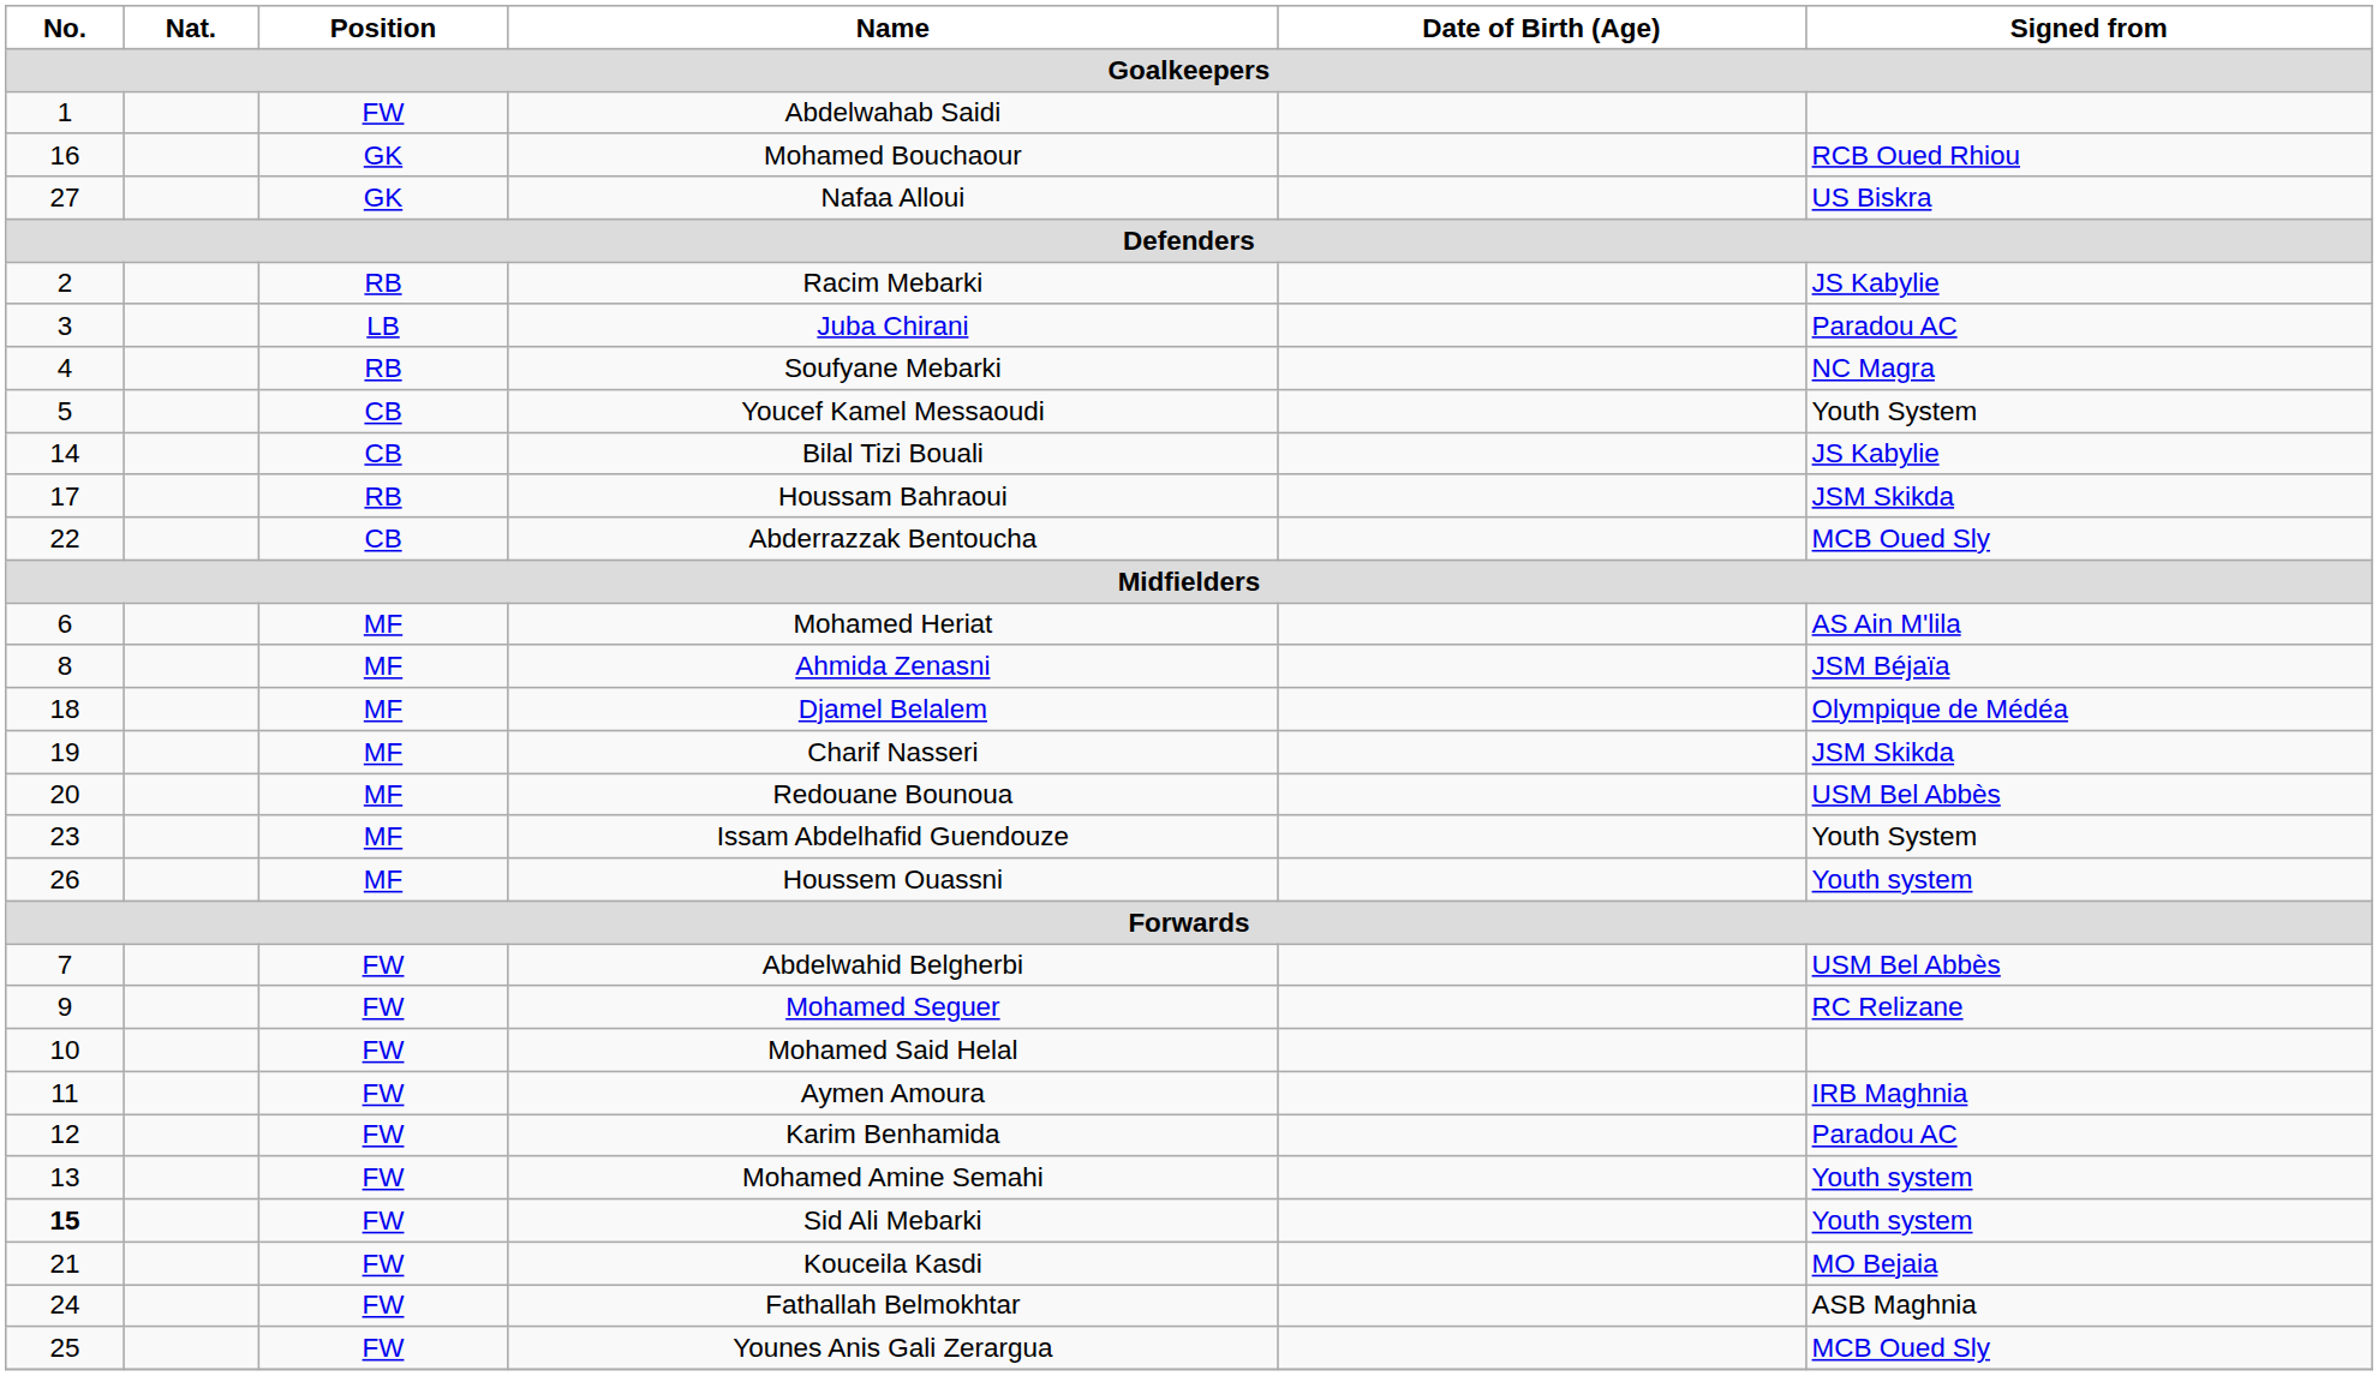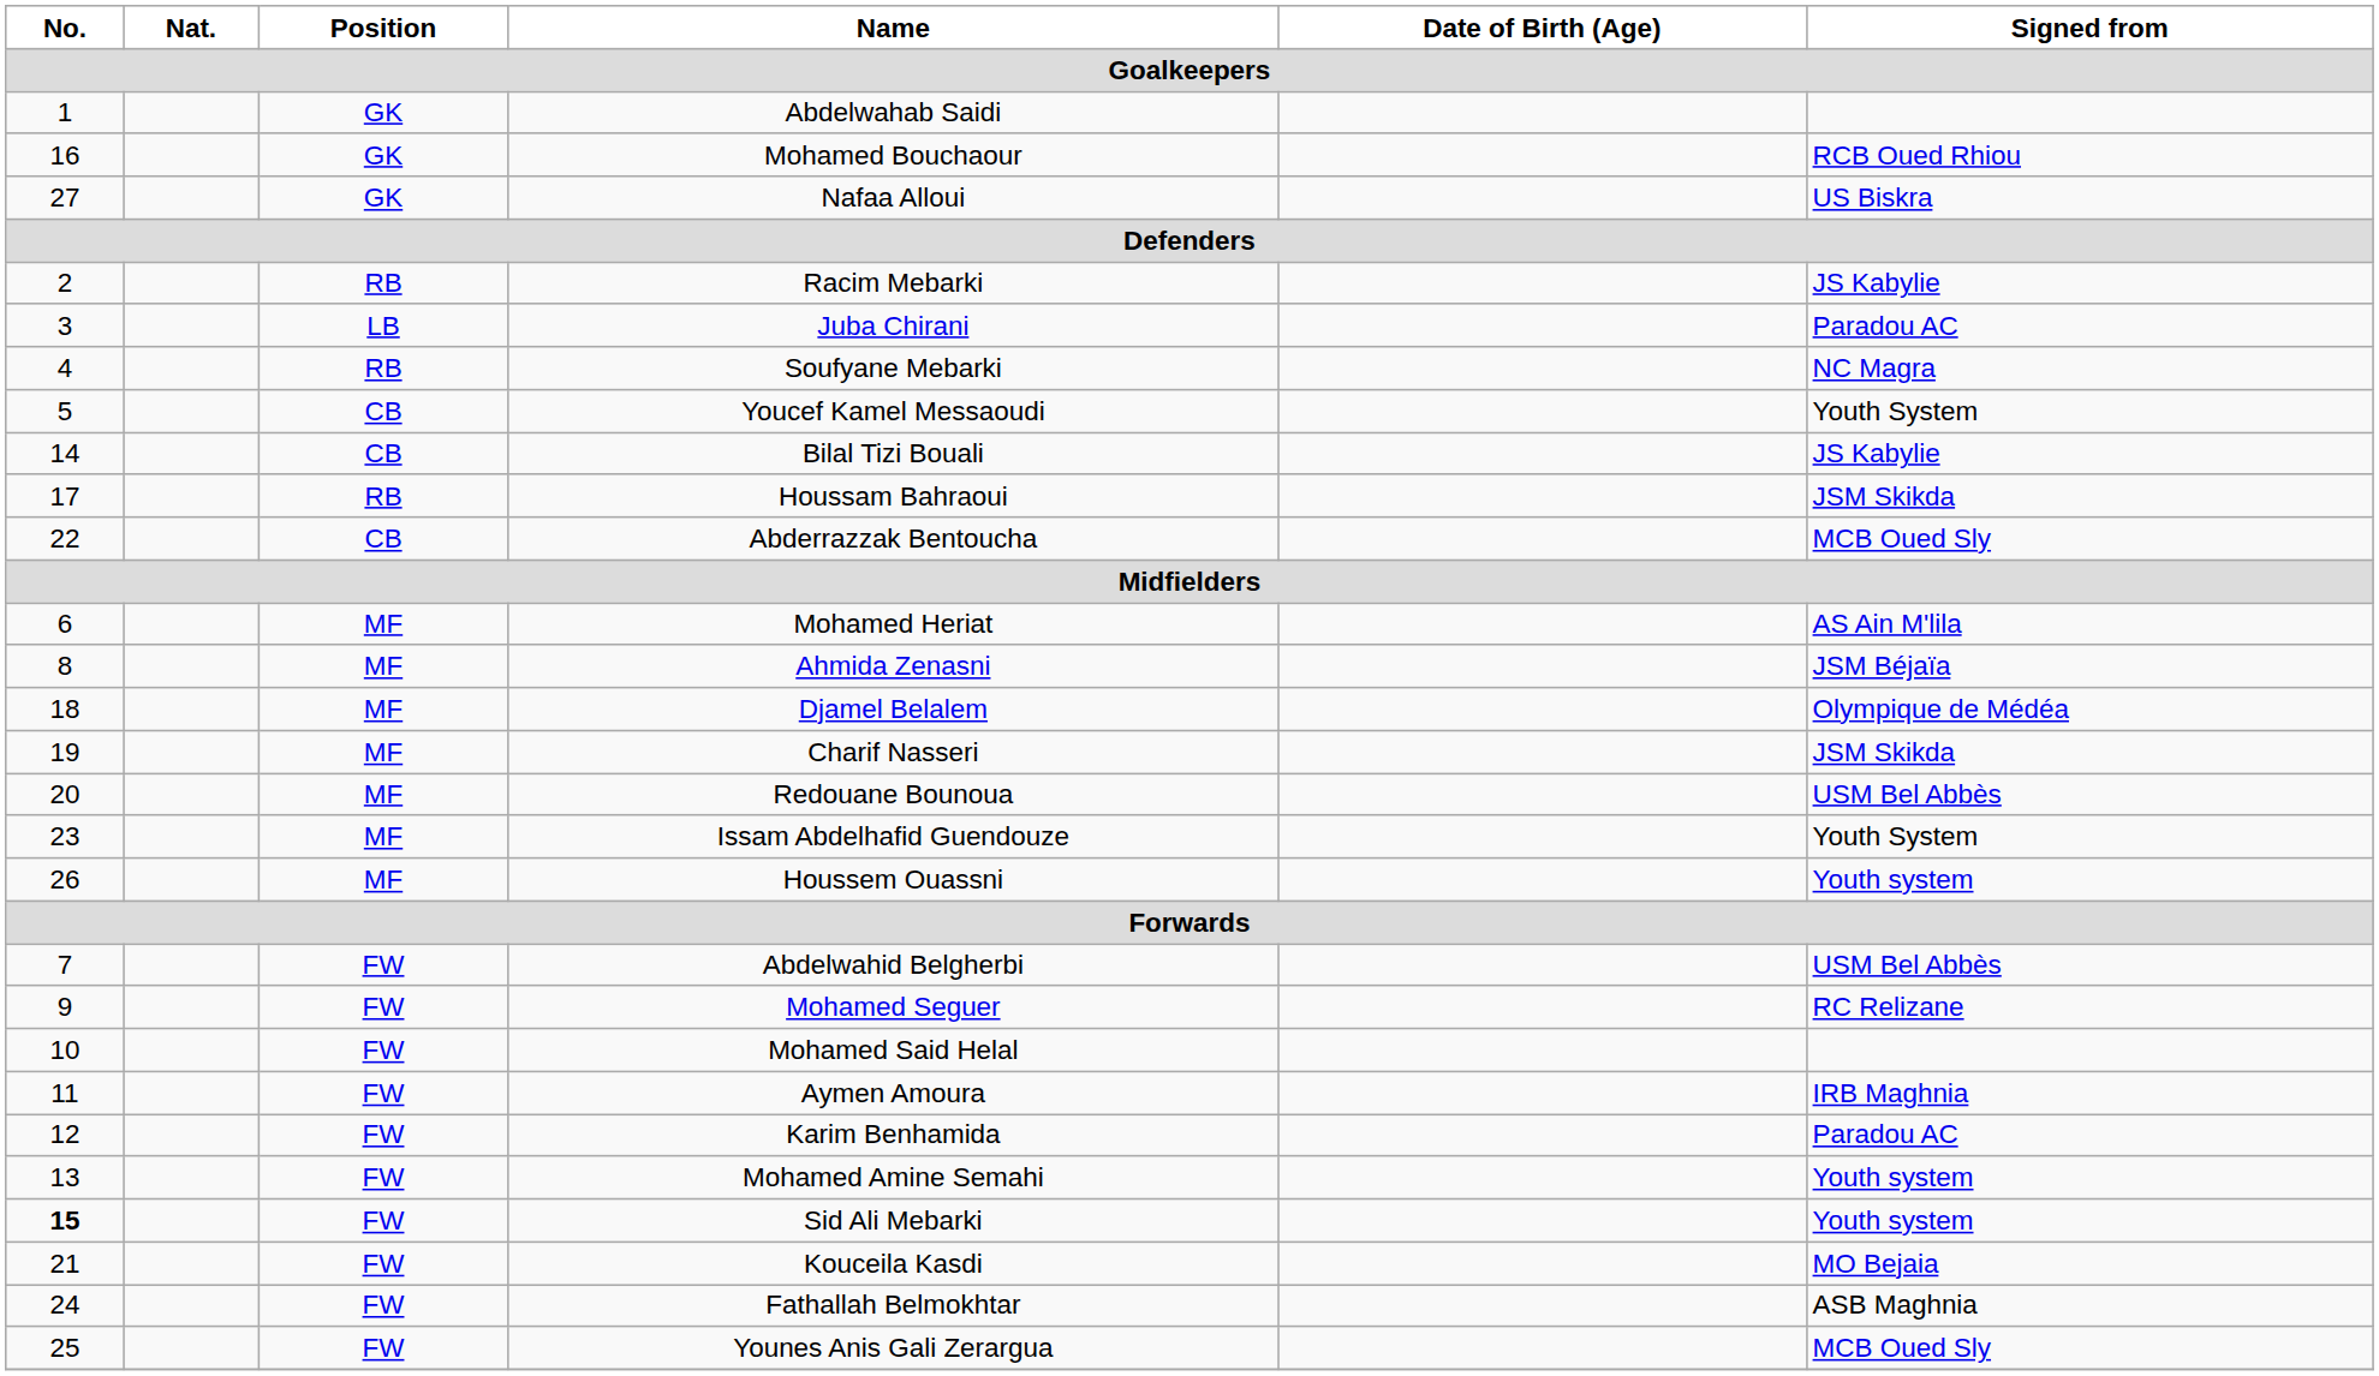Abdelwahab Saidi | Position: FW -> GK
